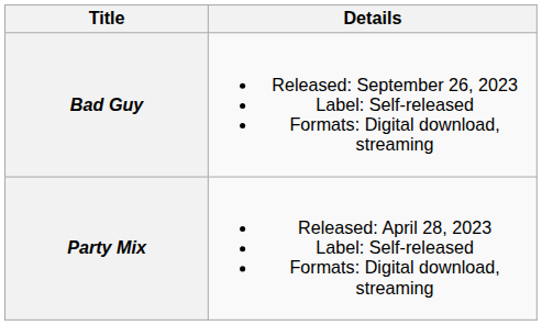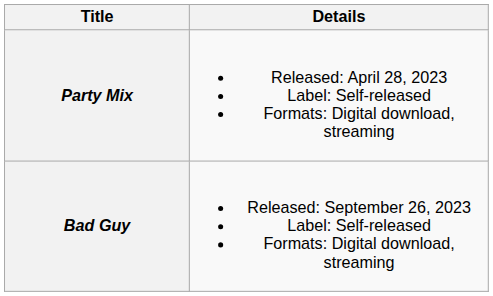rows swapped: Party Mix <-> Bad Guy
